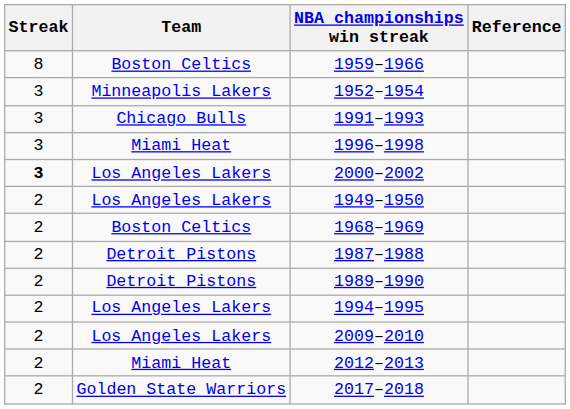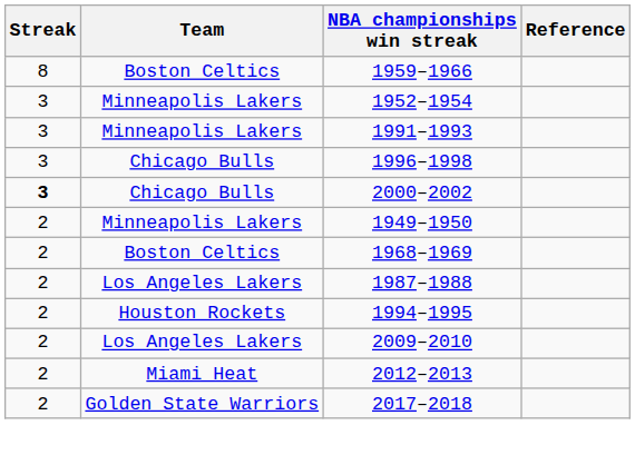1991–1993 | Team: Chicago Bulls -> Minneapolis Lakers
1996–1998 | Team: Miami Heat -> Chicago Bulls
2000–2002 | Team: Los Angeles Lakers -> Chicago Bulls
1949–1950 | Team: Los Angeles Lakers -> Minneapolis Lakers
1987–1988 | Team: Detroit Pistons -> Los Angeles Lakers
- row: 2 | Detroit Pistons | 1989–1990
1994–1995 | Team: Los Angeles Lakers -> Houston Rockets
